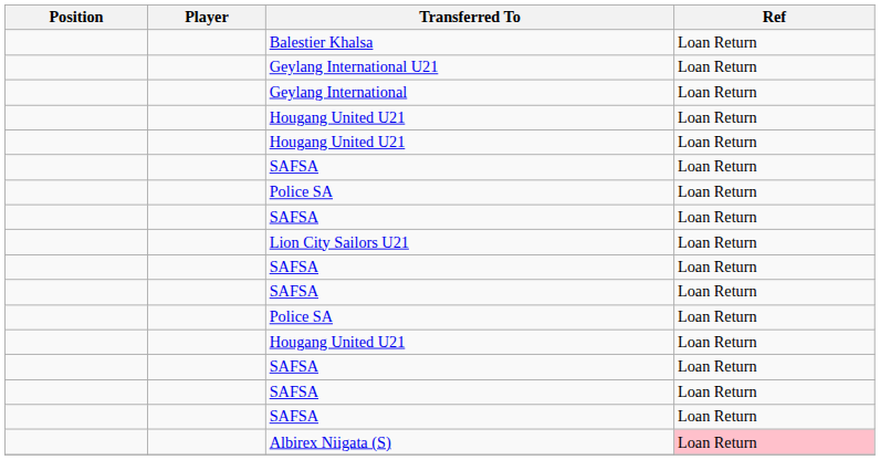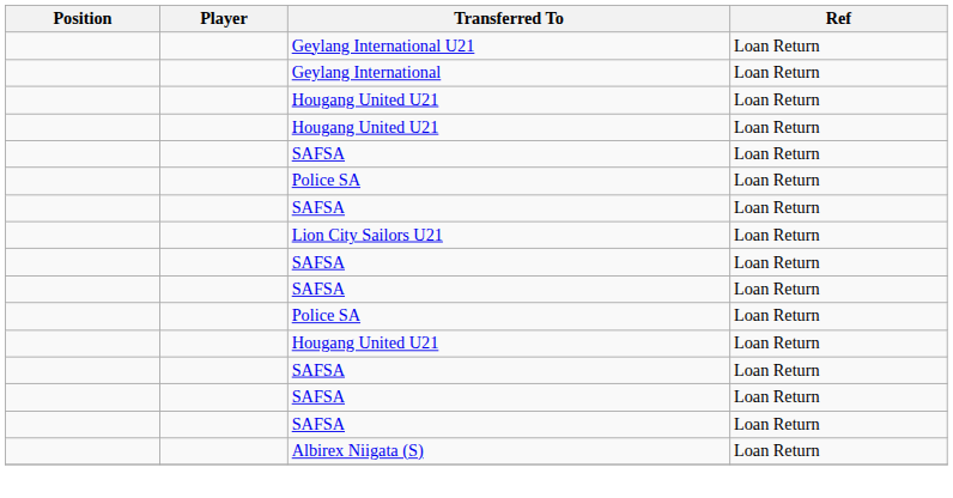- row: Balestier Khalsa | Loan Return
Albirex Niigata (S) | Ref: pink background -> no background
